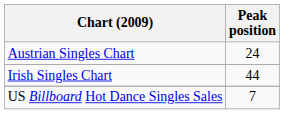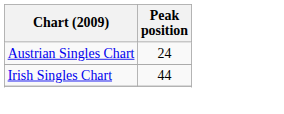- row: US Billboard Hot Dance Singles Sales | 7
